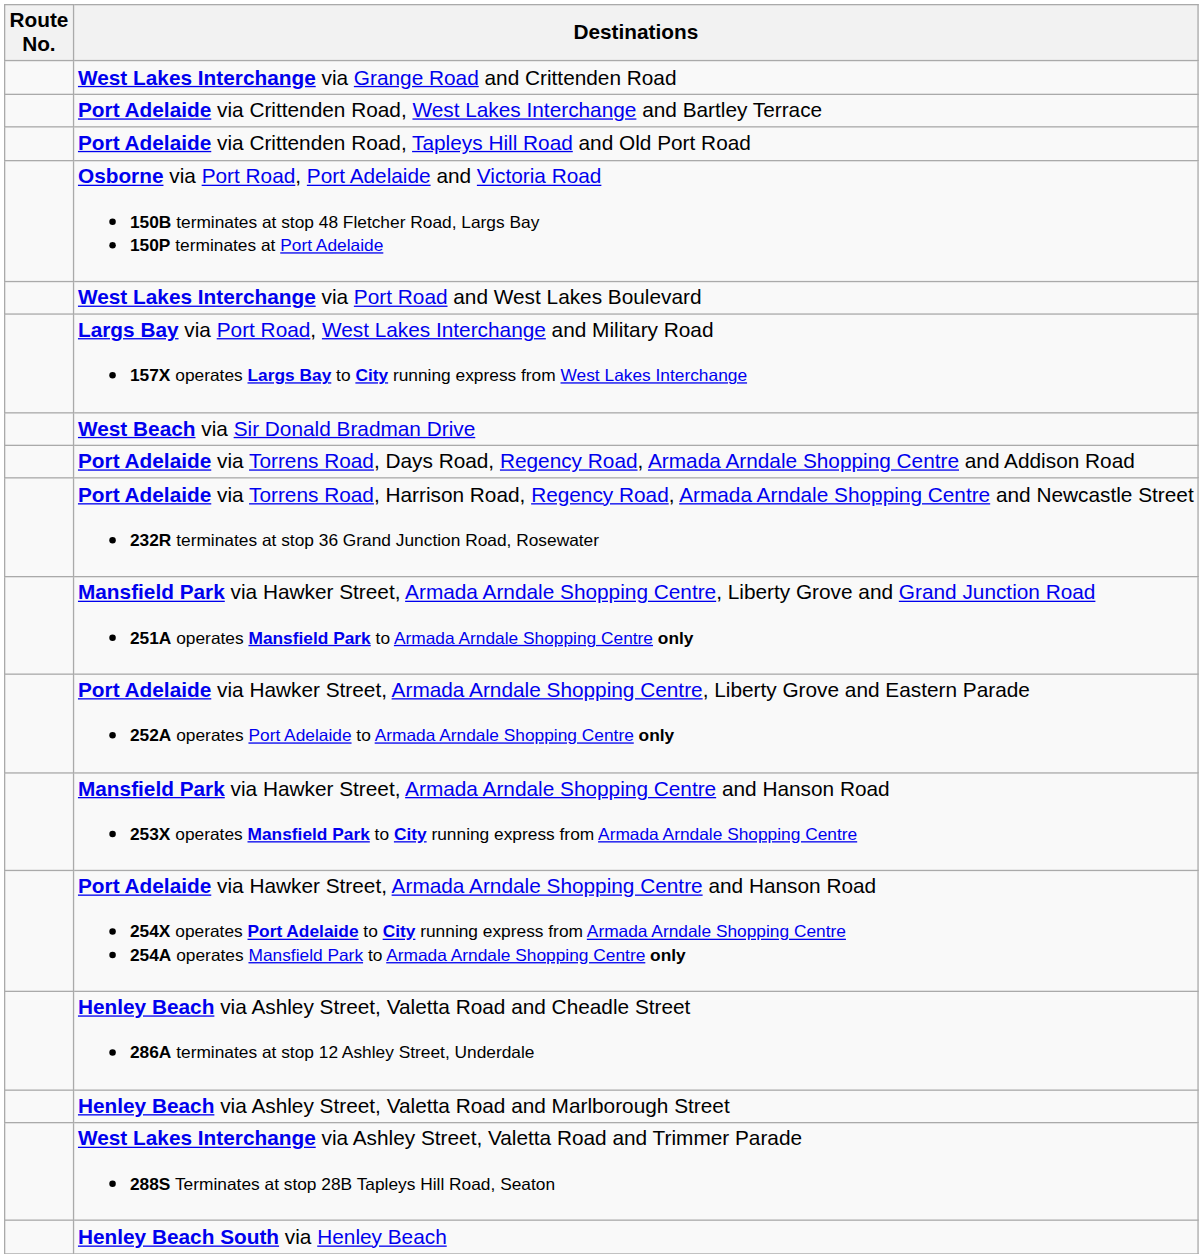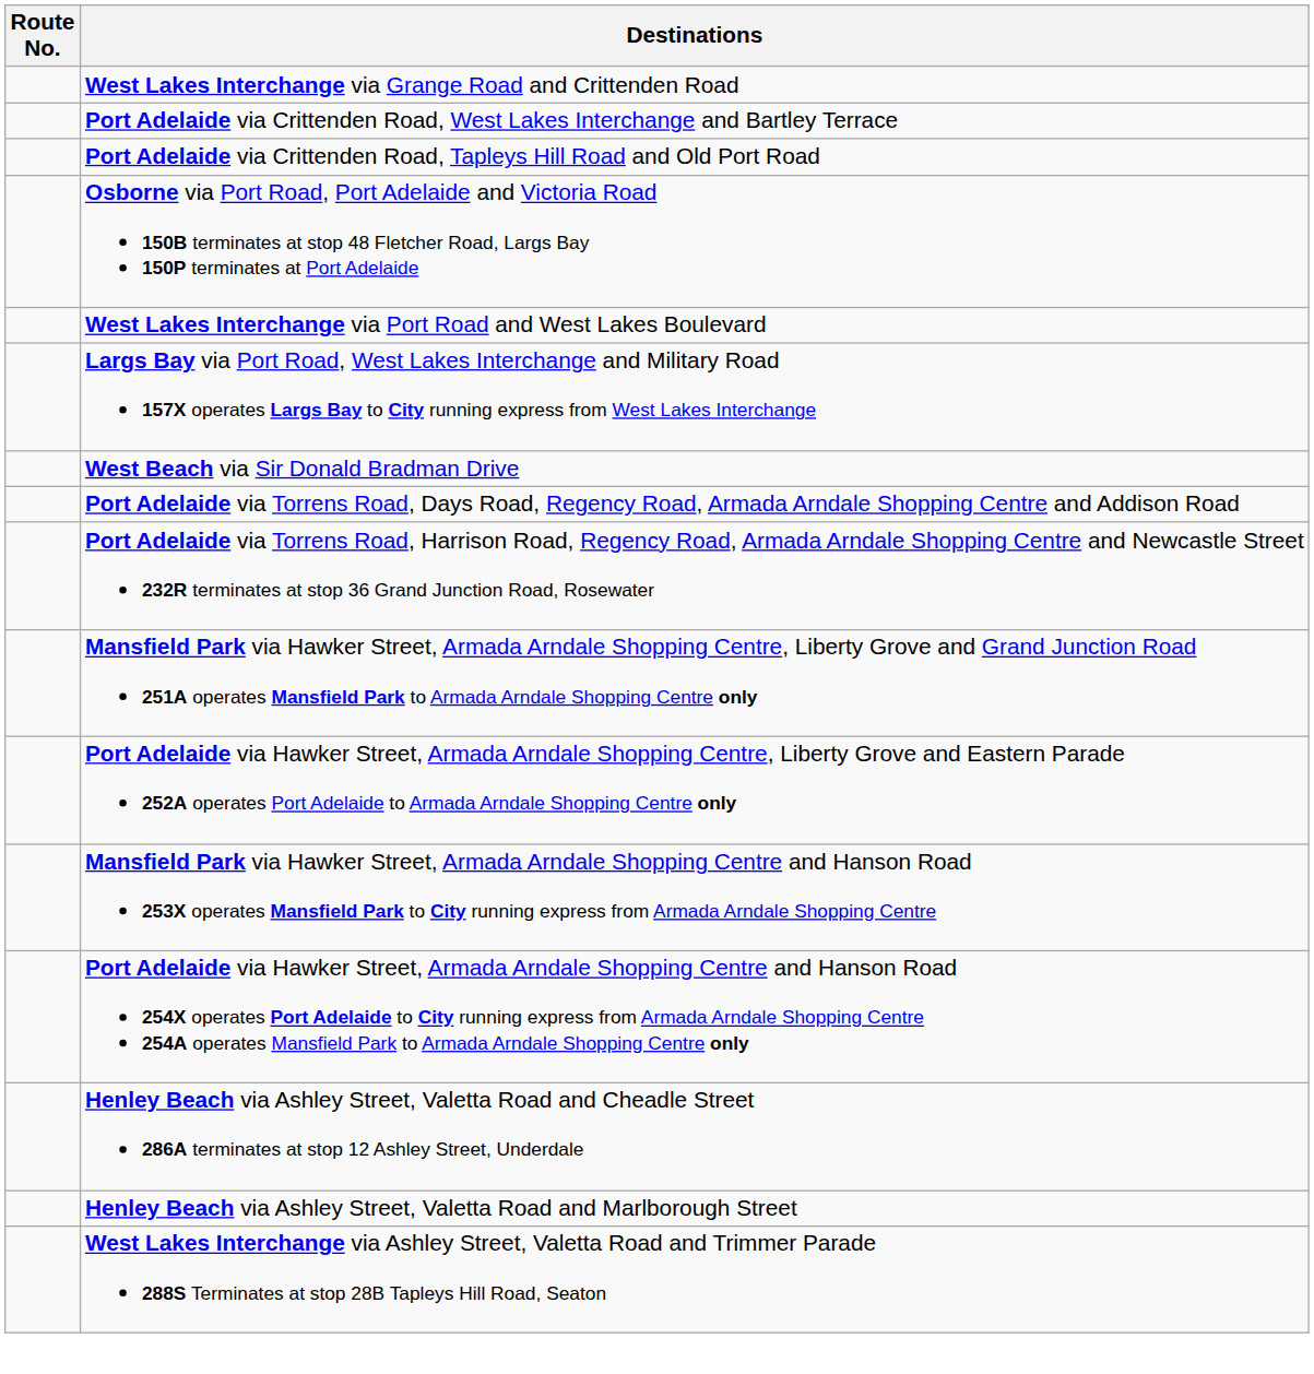- row: Henley Beach South via Henley Beach
